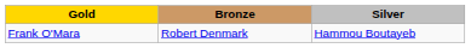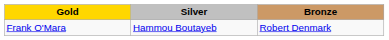columns swapped: Silver <-> Bronze
